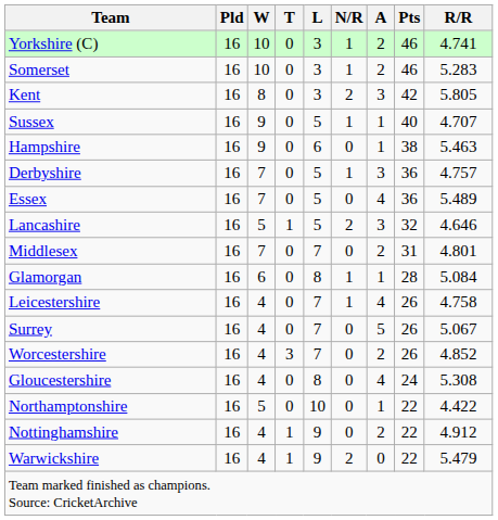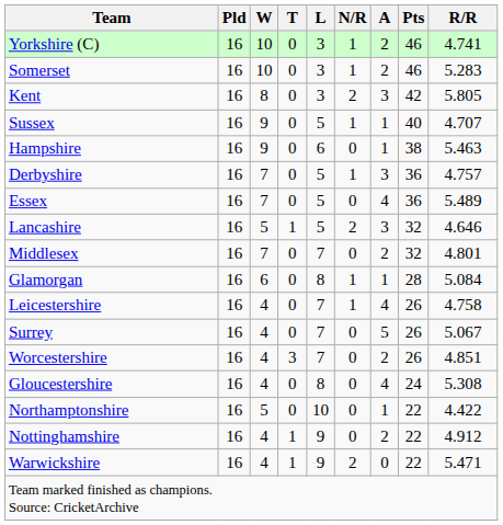Middlesex | Pts: 31 -> 32
Worcestershire | R/R: 4.852 -> 4.851
Warwickshire | R/R: 5.479 -> 5.471
